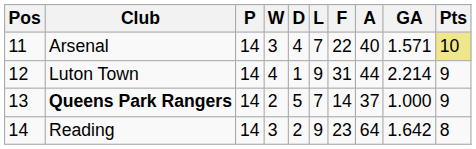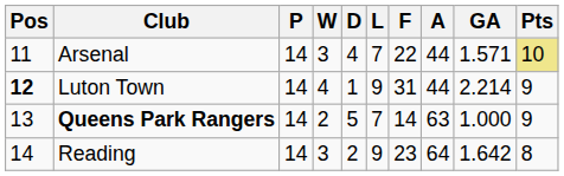Arsenal | A: 40 -> 44
Luton Town | Pos: normal -> bold
Queens Park Rangers | A: 37 -> 63
